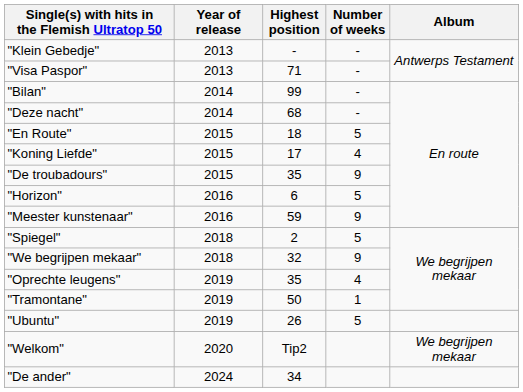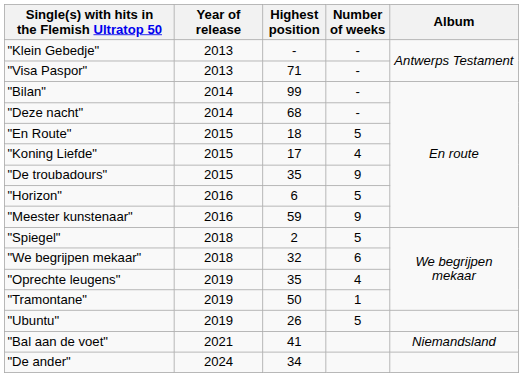"We begrijpen mekaar" | Number of weeks: 9 -> 6
- row: "Welkom" | 2020 | Tip2 | We begrijpen mekaar
+ row: "Bal aan de voet" | 2021 | 41 | Niemandsland
